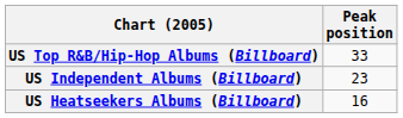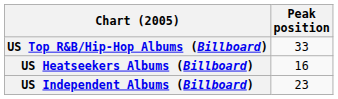rows swapped: US Independent Albums (Billboard) <-> US Heatseekers Albums (Billboard)
